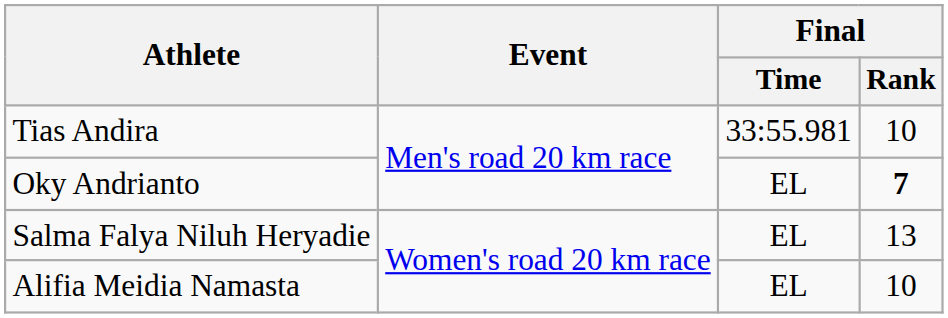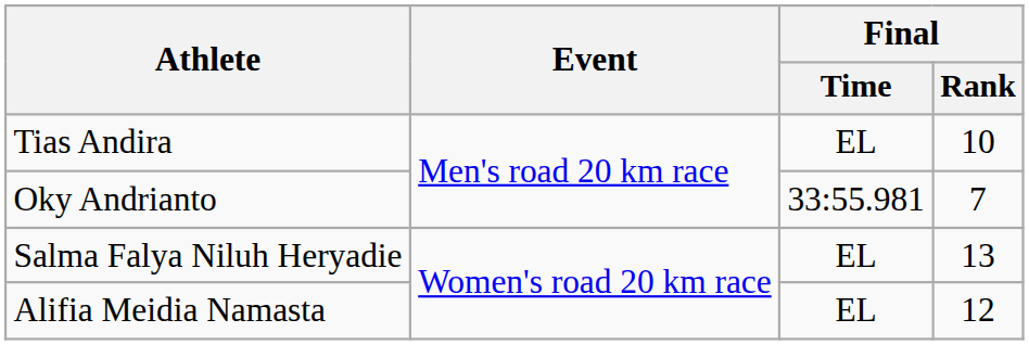Tias Andira | Final / Time: 33:55.981 -> EL
Oky Andrianto | Final / Time: EL -> 33:55.981
Oky Andrianto | Final / Rank: bold -> normal
Alifia Meidia Namasta | Final / Rank: 10 -> 12
